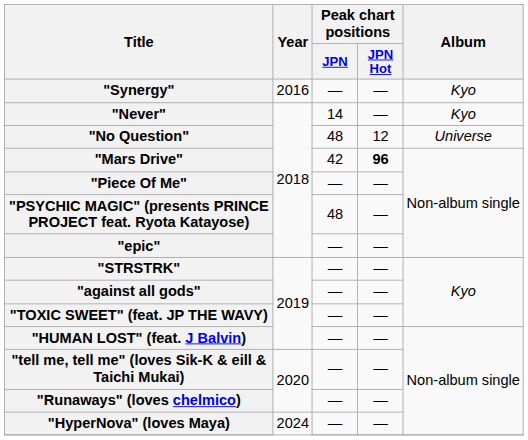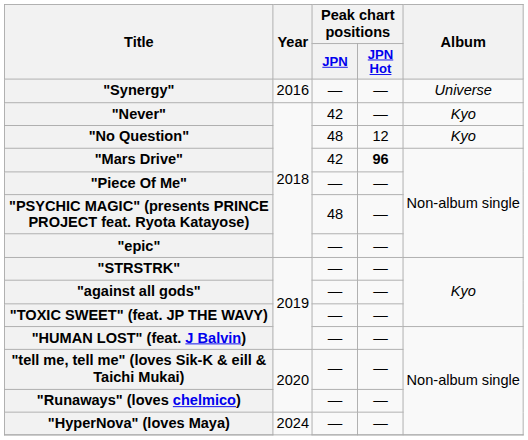"Synergy" | Album: Kyo -> Universe
"Never" | Peak chart positions / JPN: 14 -> 42
"No Question" | Album: Universe -> Kyo
